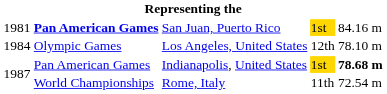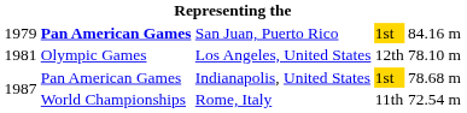San Juan, Puerto Rico | column 1: 1981 -> 1979
Los Angeles, United States | column 1: 1984 -> 1981
Indianapolis, United States | column 5: bold -> normal
